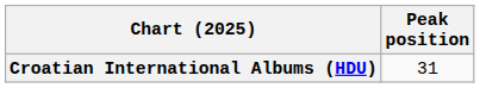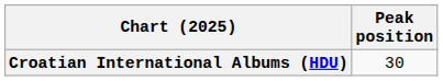Croatian International Albums (HDU) | Peak position: 31 -> 30
